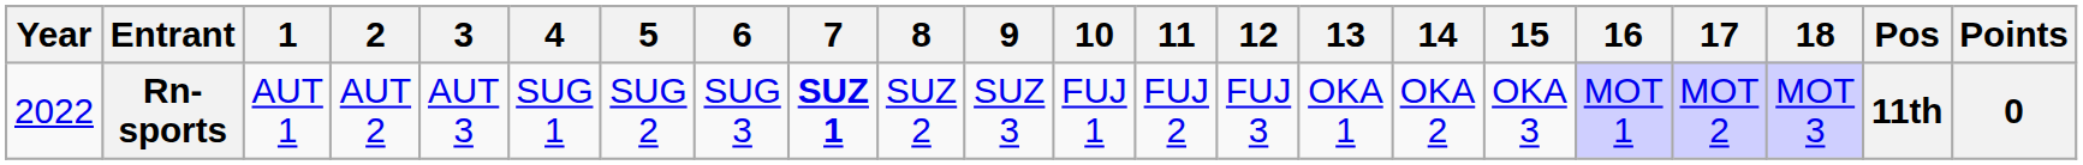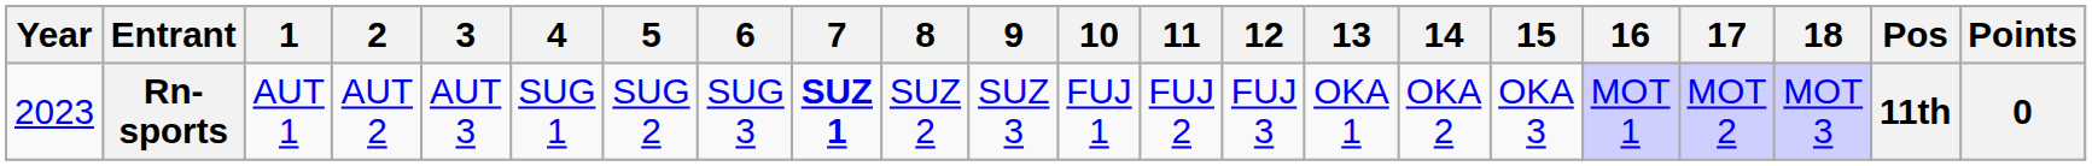Rn-sports | Year: 2022 -> 2023
